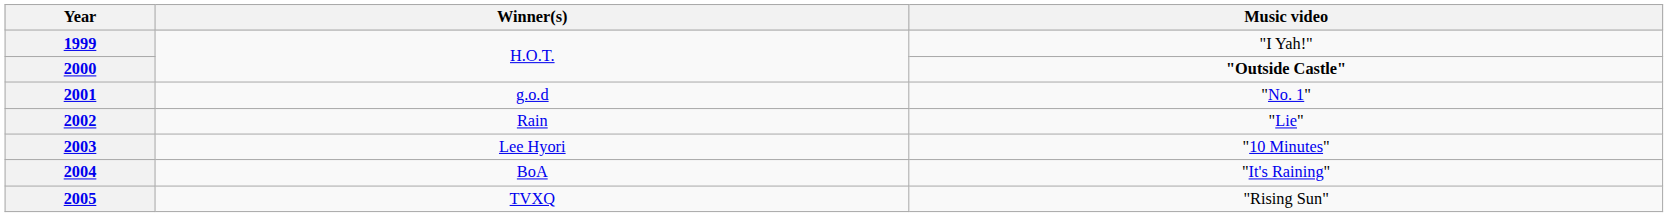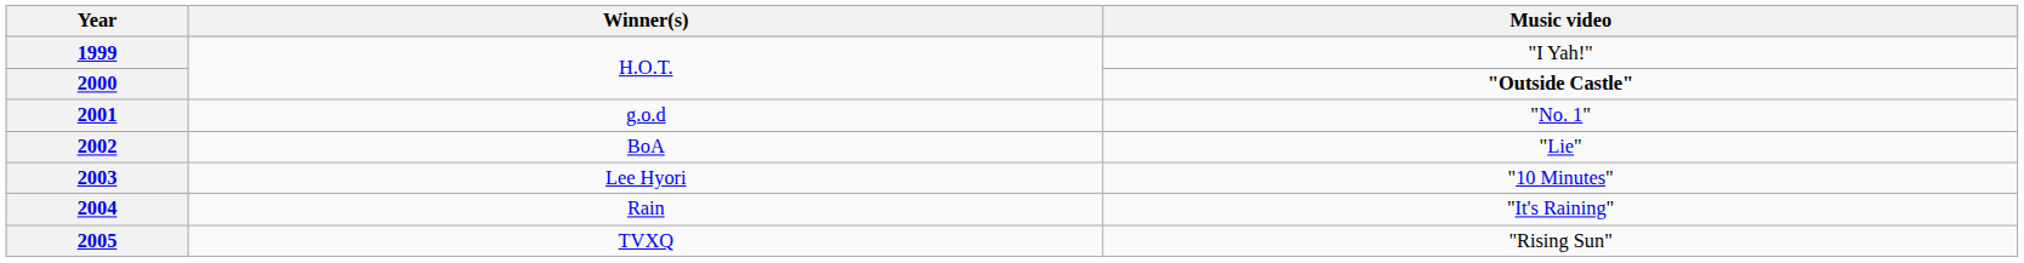2002 | Winner(s): Rain -> BoA
2004 | Winner(s): BoA -> Rain
